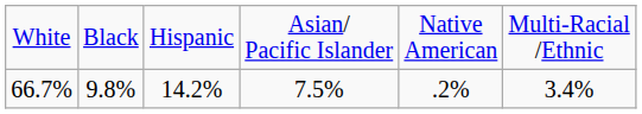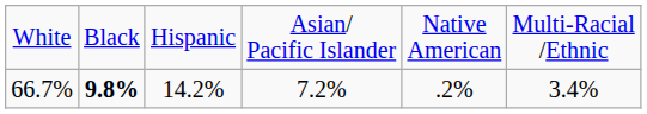66.7% | column 2: normal -> bold
66.7% | column 4: 7.5% -> 7.2%
